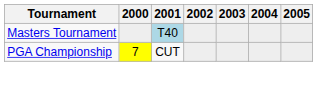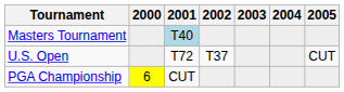+ row: U.S. Open | T72 | T37 | CUT
PGA Championship | 2000: 7 -> 6
